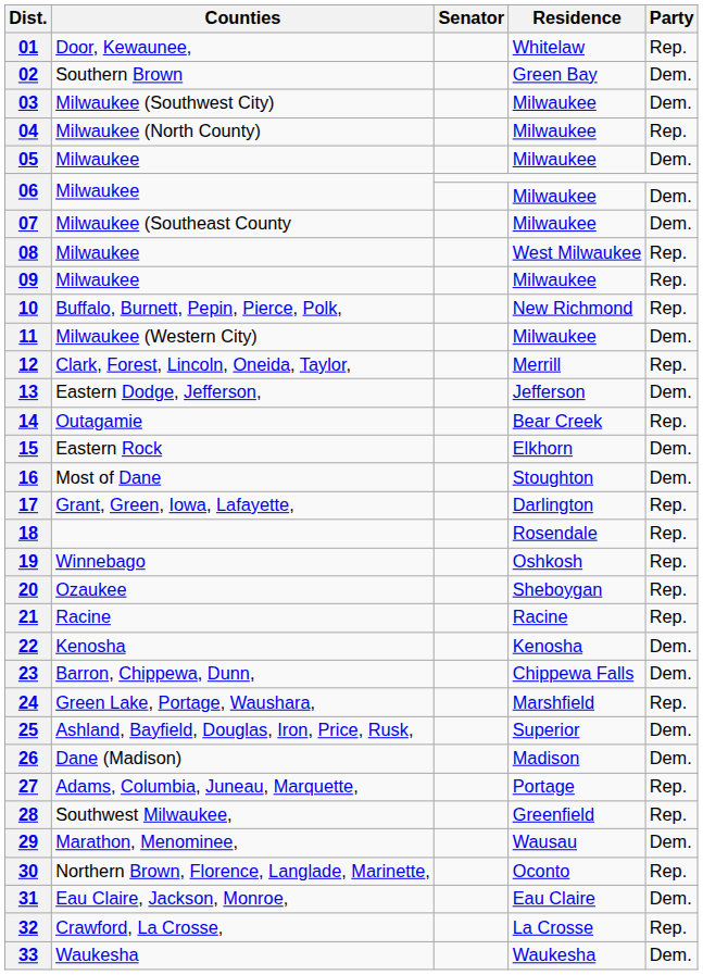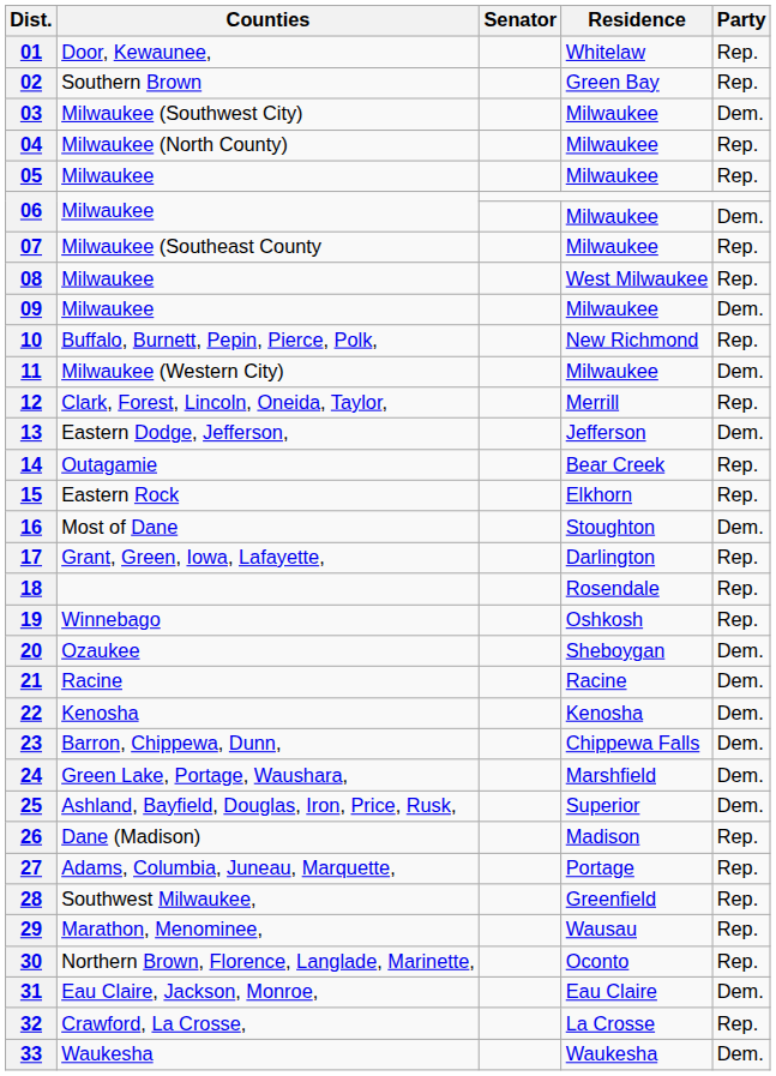02 | Party: Dem. -> Rep.
05 | Party: Dem. -> Rep.
07 | Party: Dem. -> Rep.
09 | Party: Rep. -> Dem.
15 | Party: Dem. -> Rep.
20 | Party: Rep. -> Dem.
21 | Party: Rep. -> Dem.
24 | Party: Rep. -> Dem.
26 | Party: Dem. -> Rep.
29 | Party: Dem. -> Rep.
